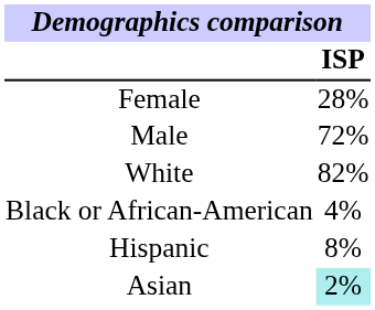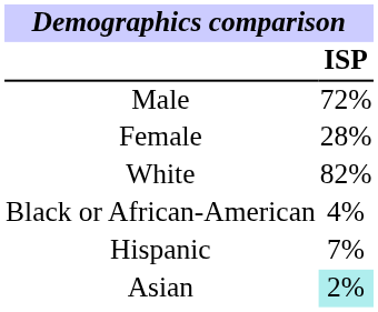rows swapped: Male <-> Female
Hispanic | ISP: 8% -> 7%
